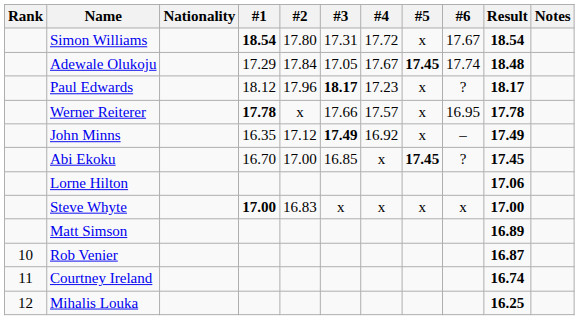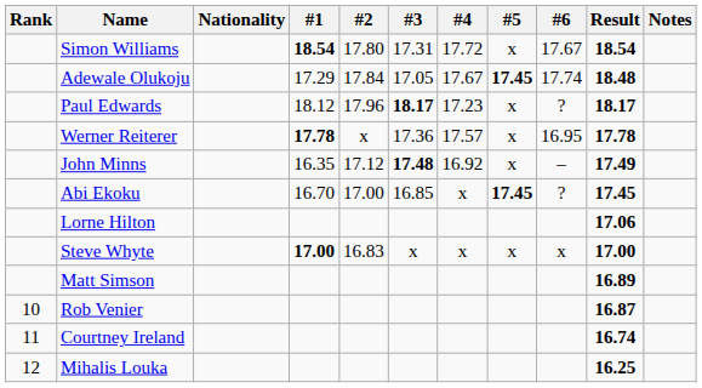Werner Reiterer | #3: 17.66 -> 17.36
John Minns | #3: 17.49 -> 17.48
